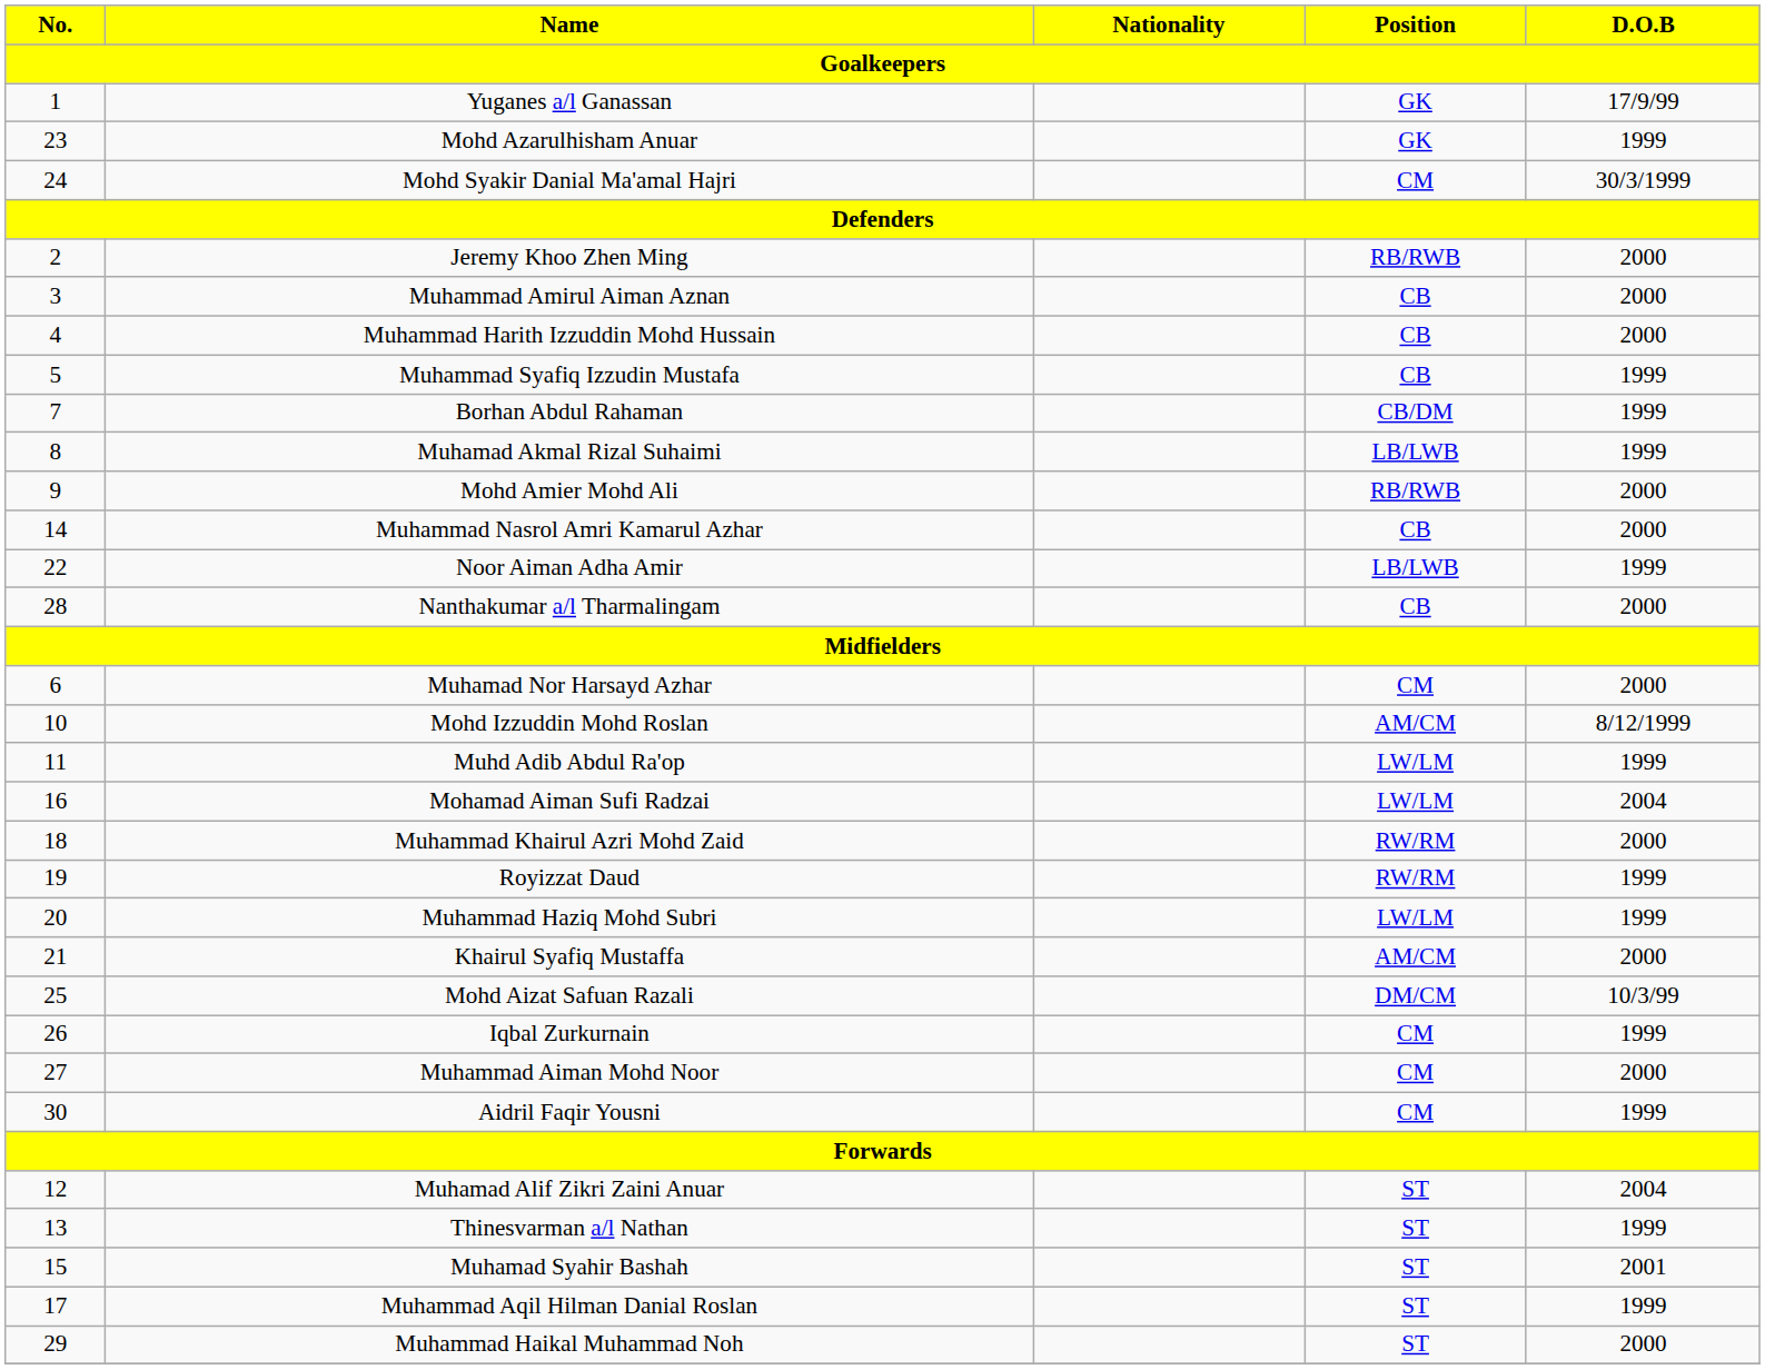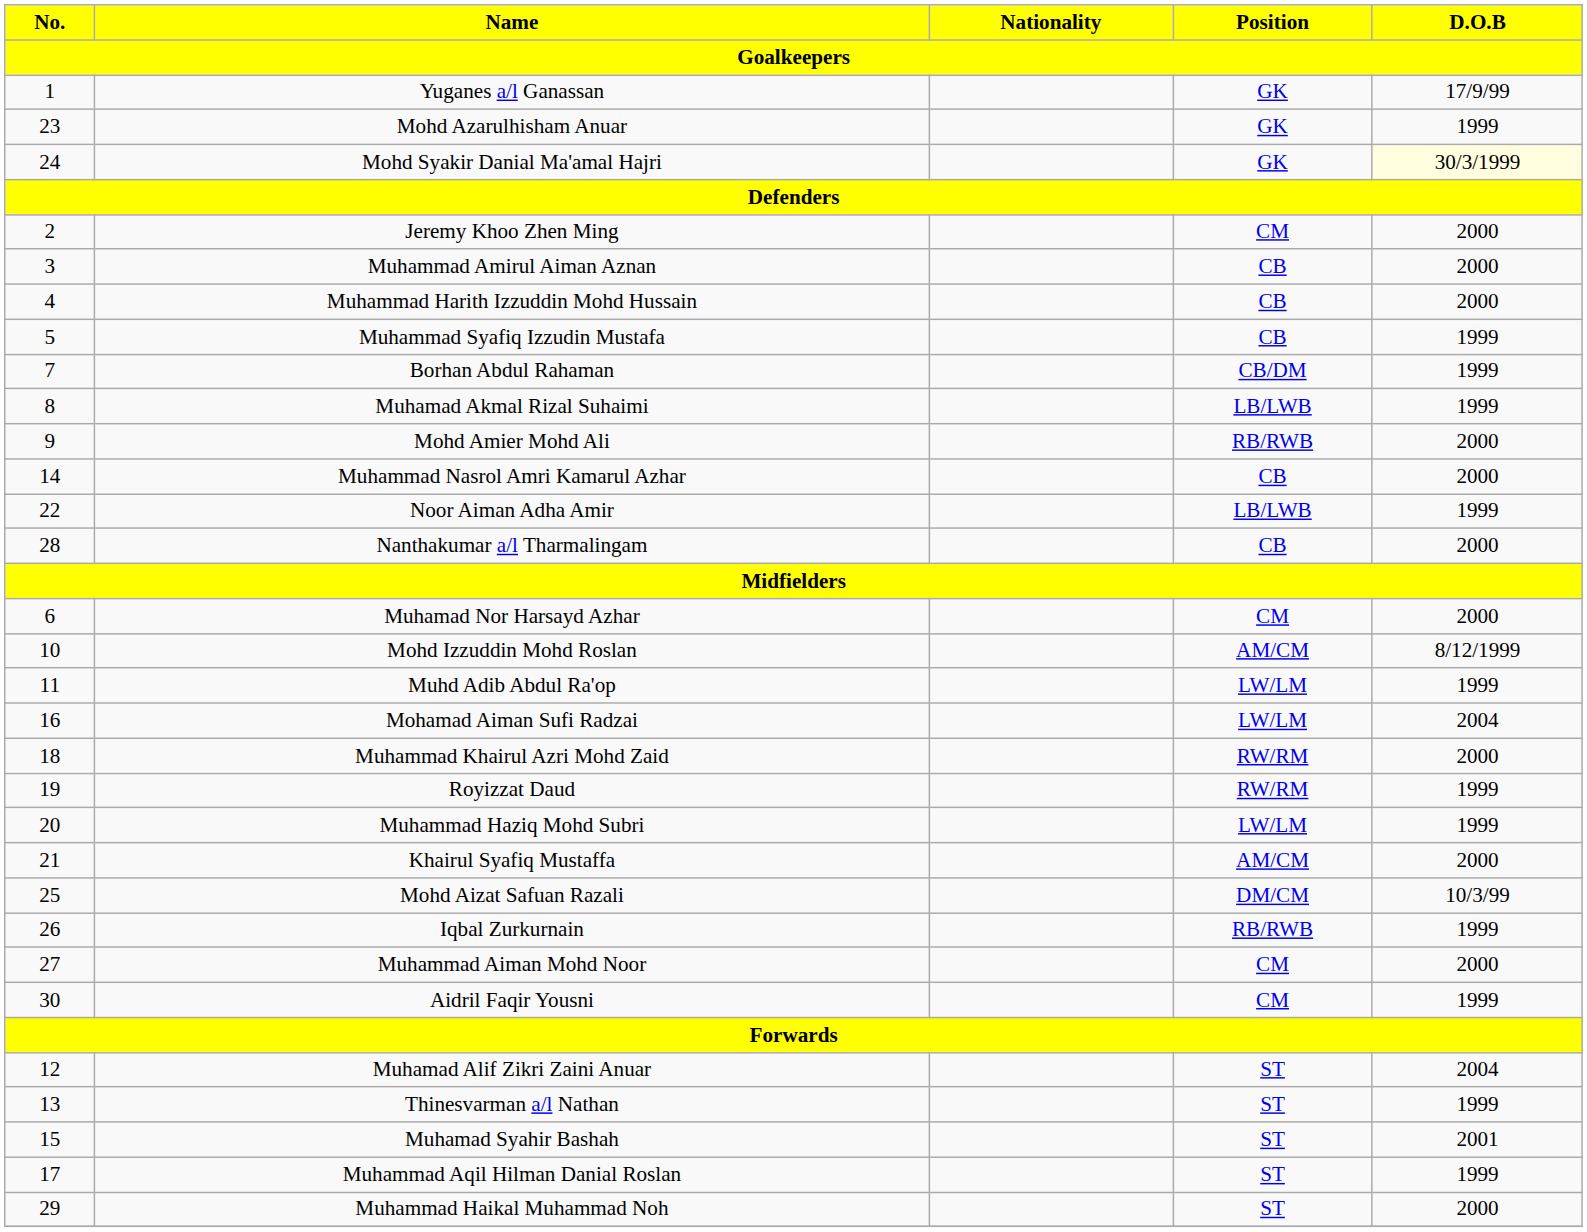Mohd Syakir Danial Ma'amal Hajri | Position: CM -> GK
Mohd Syakir Danial Ma'amal Hajri | D.O.B: no background -> lightyellow background
Jeremy Khoo Zhen Ming | Position: RB/RWB -> CM
Iqbal Zurkurnain | Position: CM -> RB/RWB
